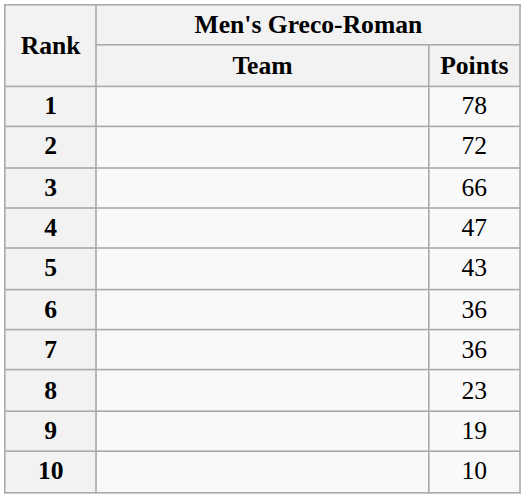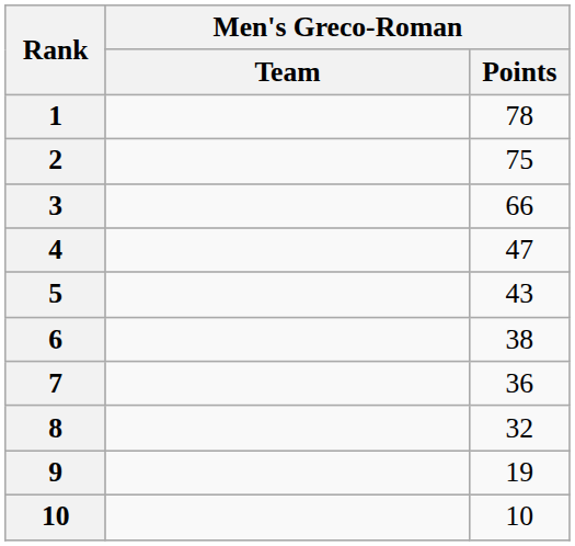2 | Men's Greco-Roman / Points: 72 -> 75
6 | Men's Greco-Roman / Points: 36 -> 38
8 | Men's Greco-Roman / Points: 23 -> 32
